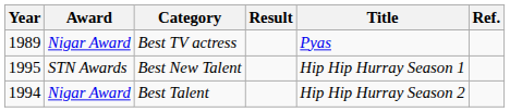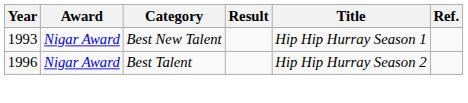- row: 1989 | Nigar Award | Best TV actress | Pyas
Best New Talent | Year: 1995 -> 1993
Best New Talent | Award: STN Awards -> Nigar Award
Best Talent | Year: 1994 -> 1996
